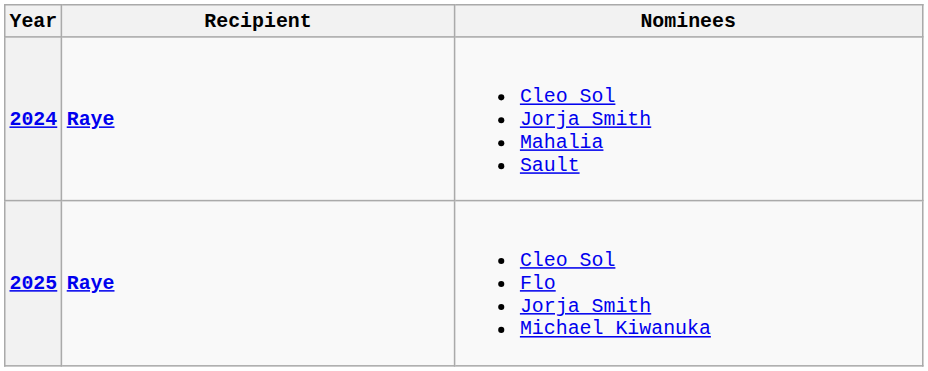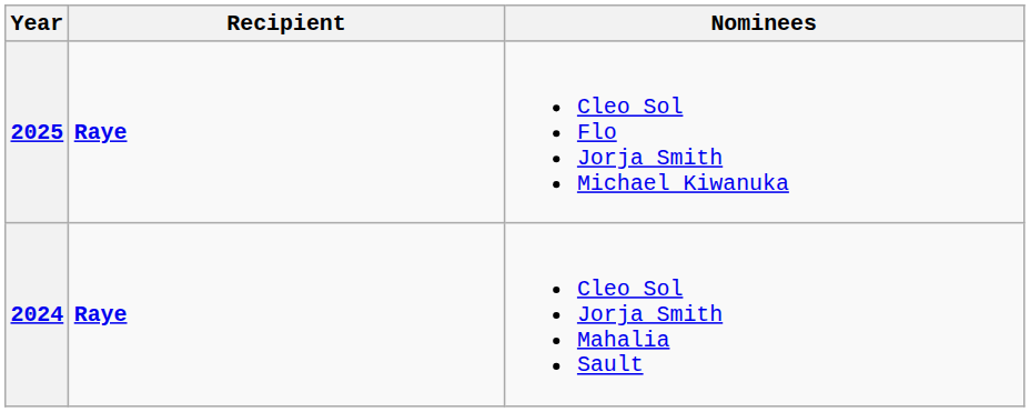rows swapped: 2024 <-> 2025
